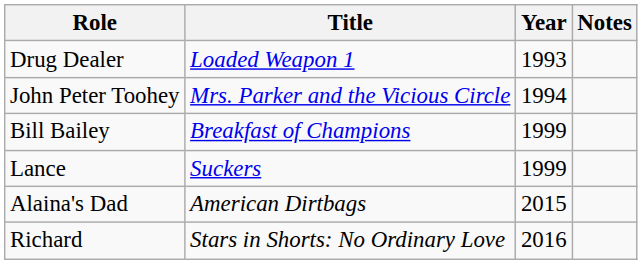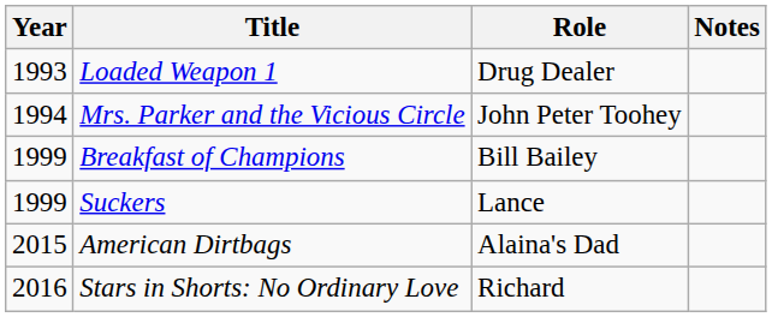columns swapped: Year <-> Role
